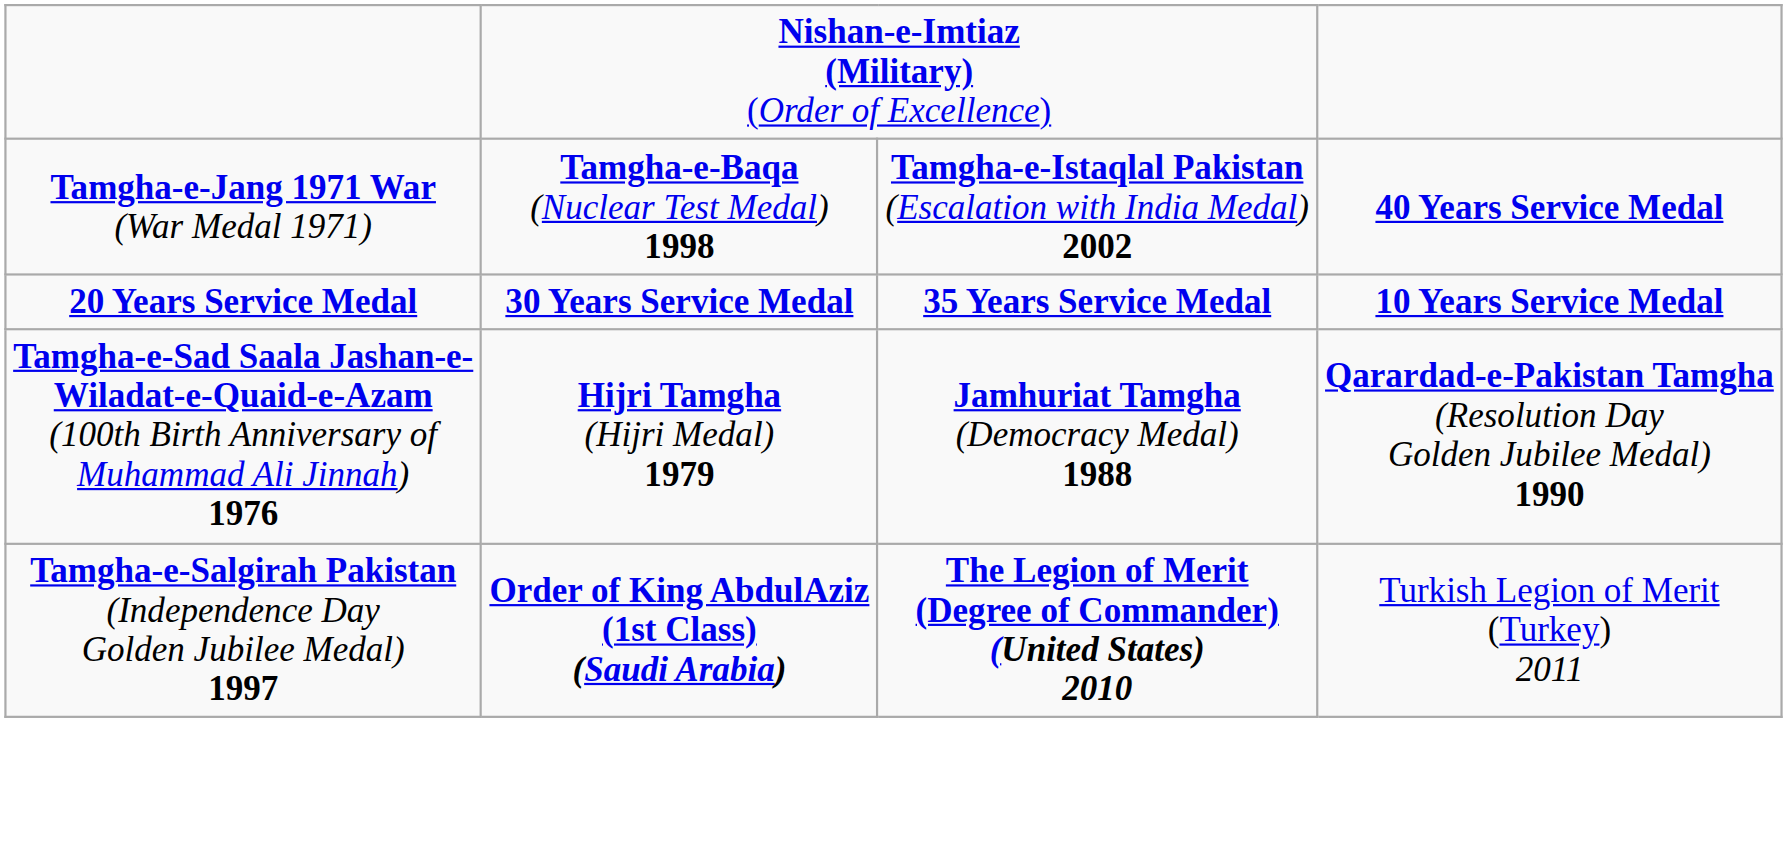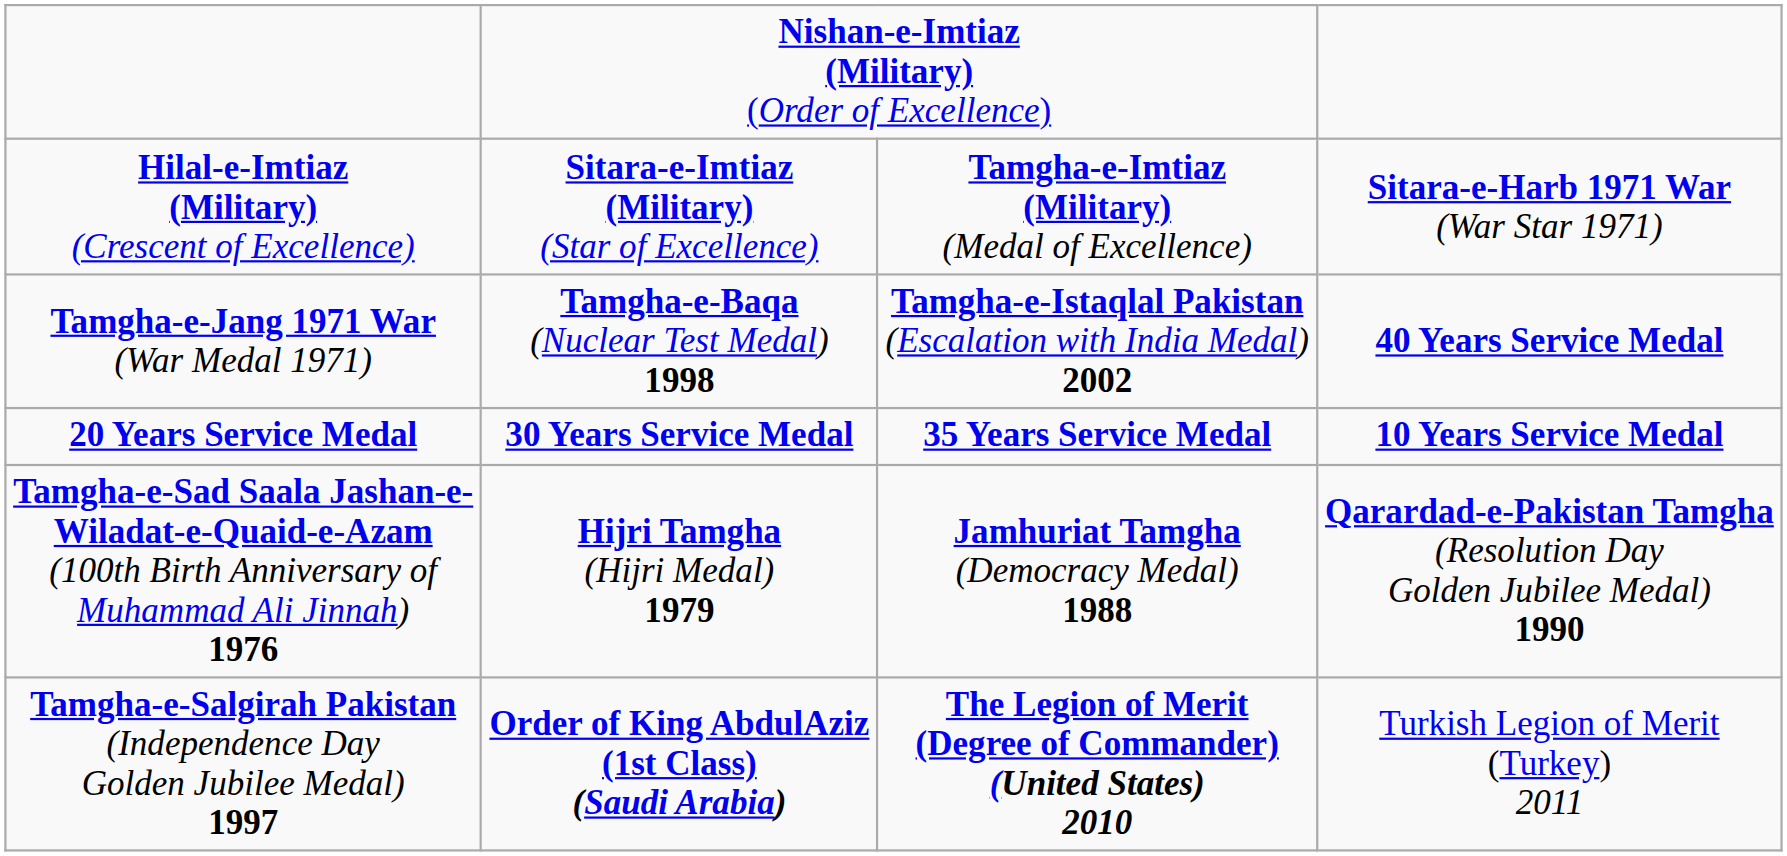+ row: Hilal-e-Imtiaz (Military) (Crescent of Excellence) | Sitara-e-Imtiaz (Military) (Star of Excellence) | Tamgha-e-Imtiaz (Military) (Medal of Excellence) | Sitara-e-Harb 1971 War (War Star 1971)
